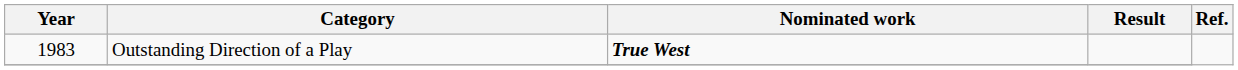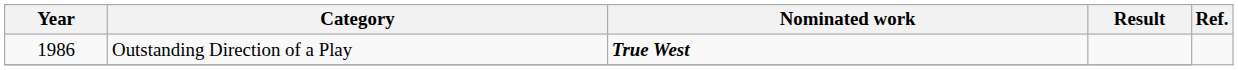Outstanding Direction of a Play | Year: 1983 -> 1986
